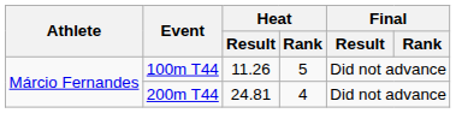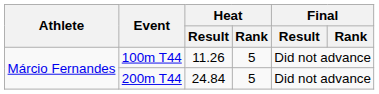200m T44 | Heat / Result: 24.81 -> 24.84
200m T44 | Heat / Rank: 4 -> 5
